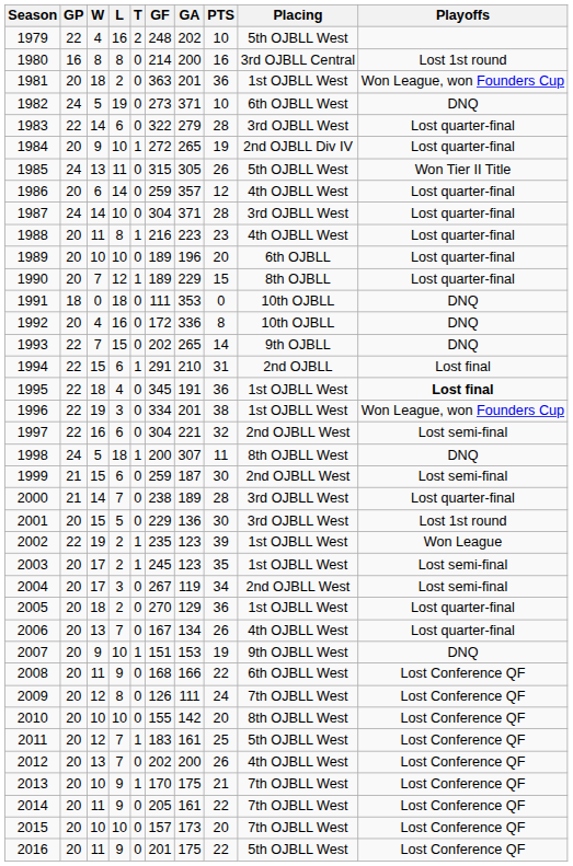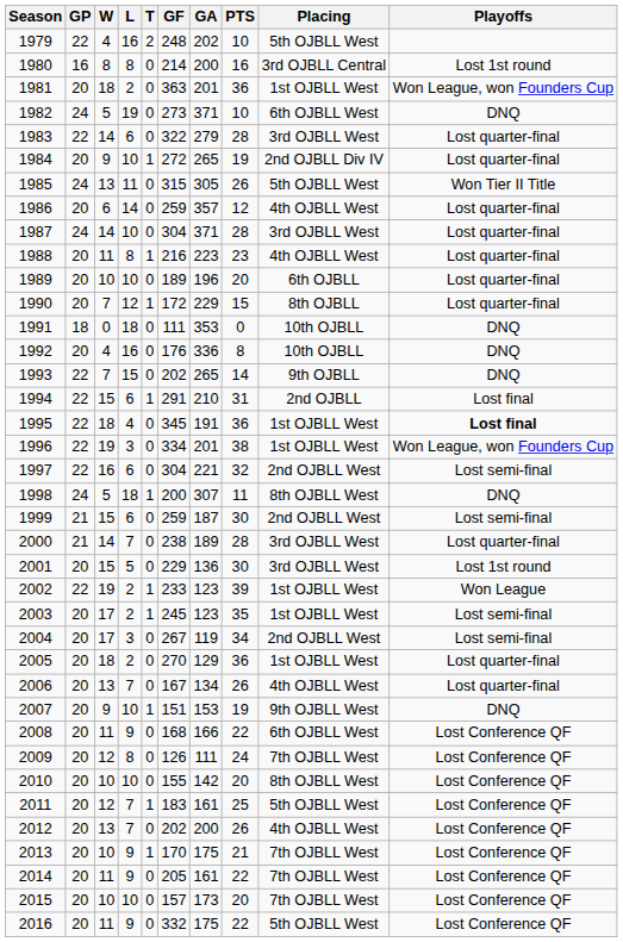1990 | GF: 189 -> 172
1992 | GF: 172 -> 176
2002 | GF: 235 -> 233
2016 | GF: 201 -> 332
